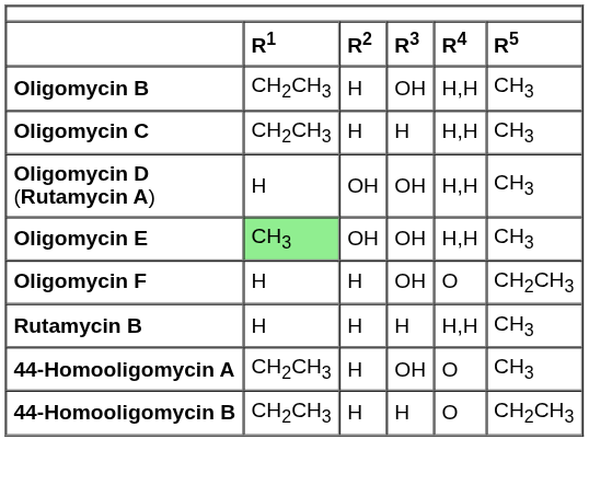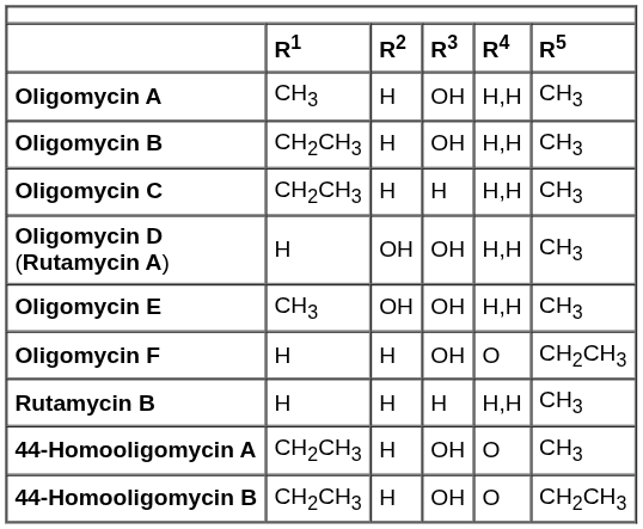+ row: Oligomycin A | CH3 | H | OH | H,H | CH3
Oligomycin E | R1: lightgreen background -> no background
44-Homooligomycin B | R3: H -> OH
